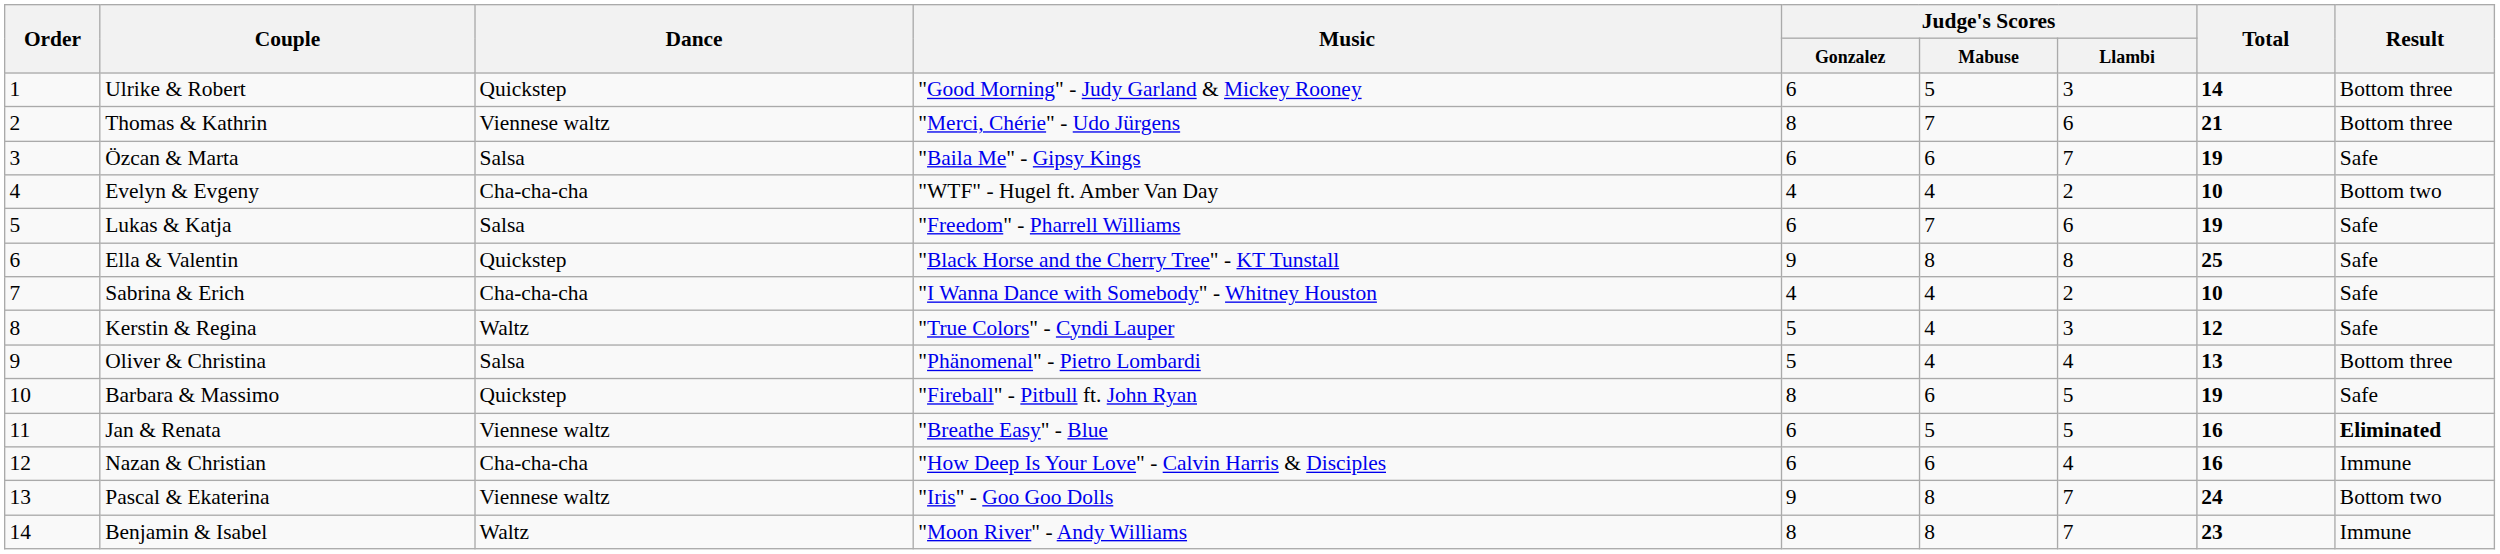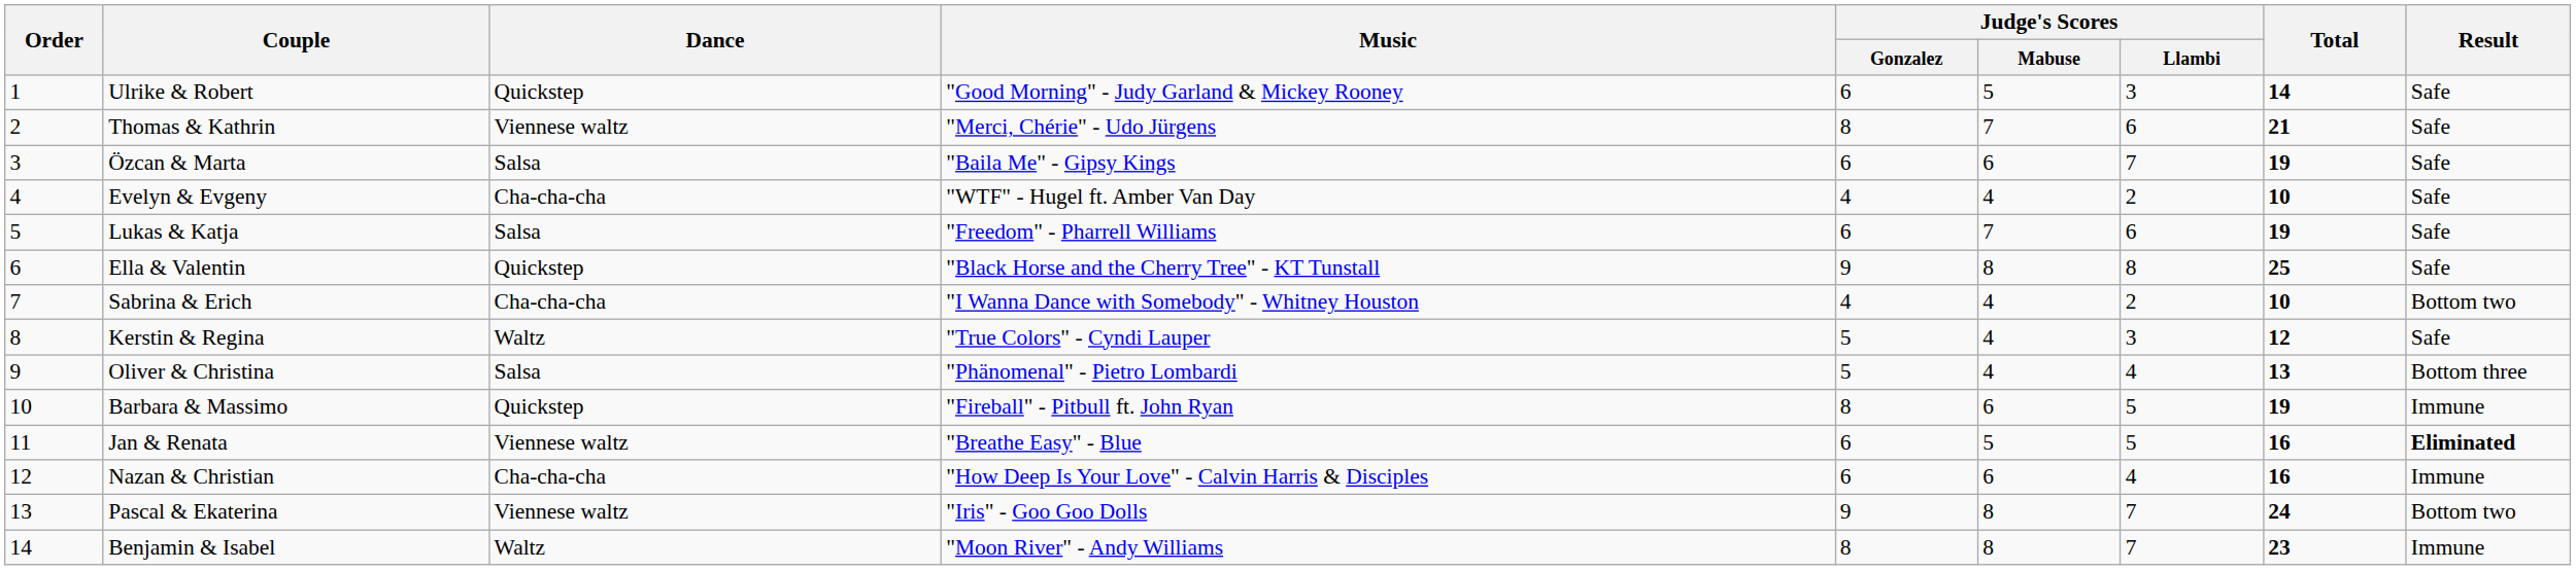Ulrike & Robert | Result: Bottom three -> Safe
Thomas & Kathrin | Result: Bottom three -> Safe
Evelyn & Evgeny | Result: Bottom two -> Safe
Sabrina & Erich | Result: Safe -> Bottom two
Barbara & Massimo | Result: Safe -> Immune
